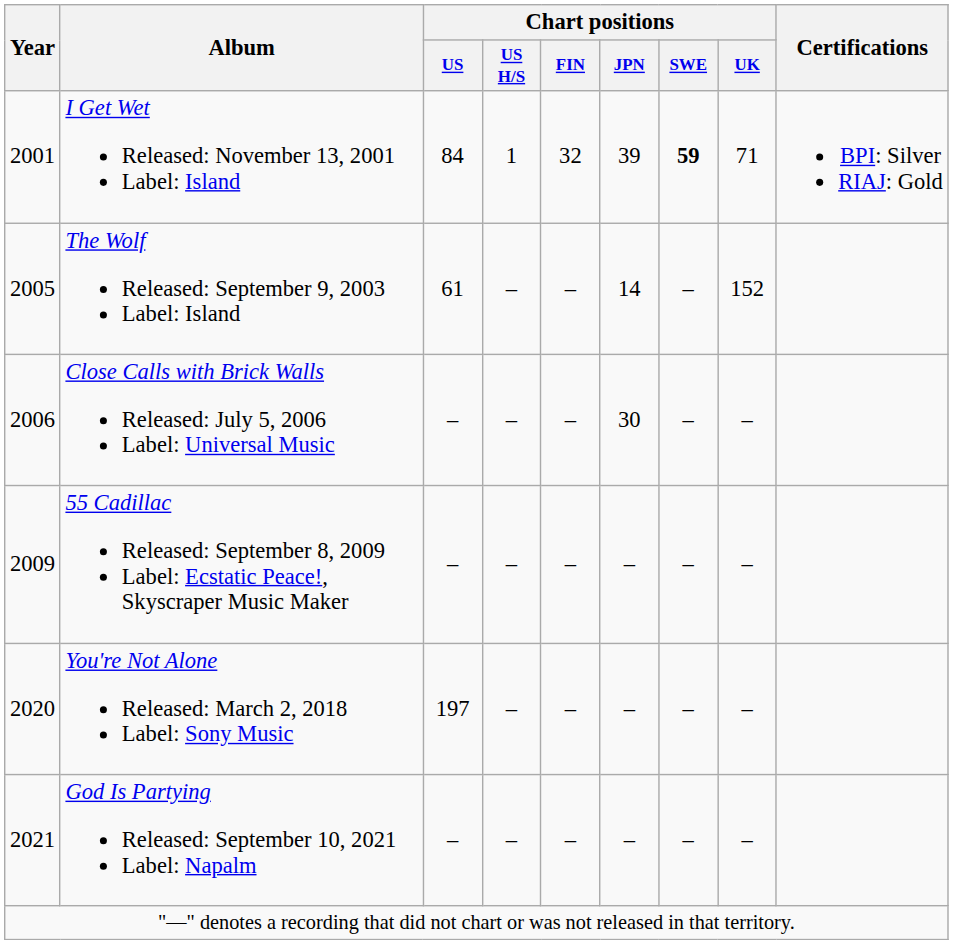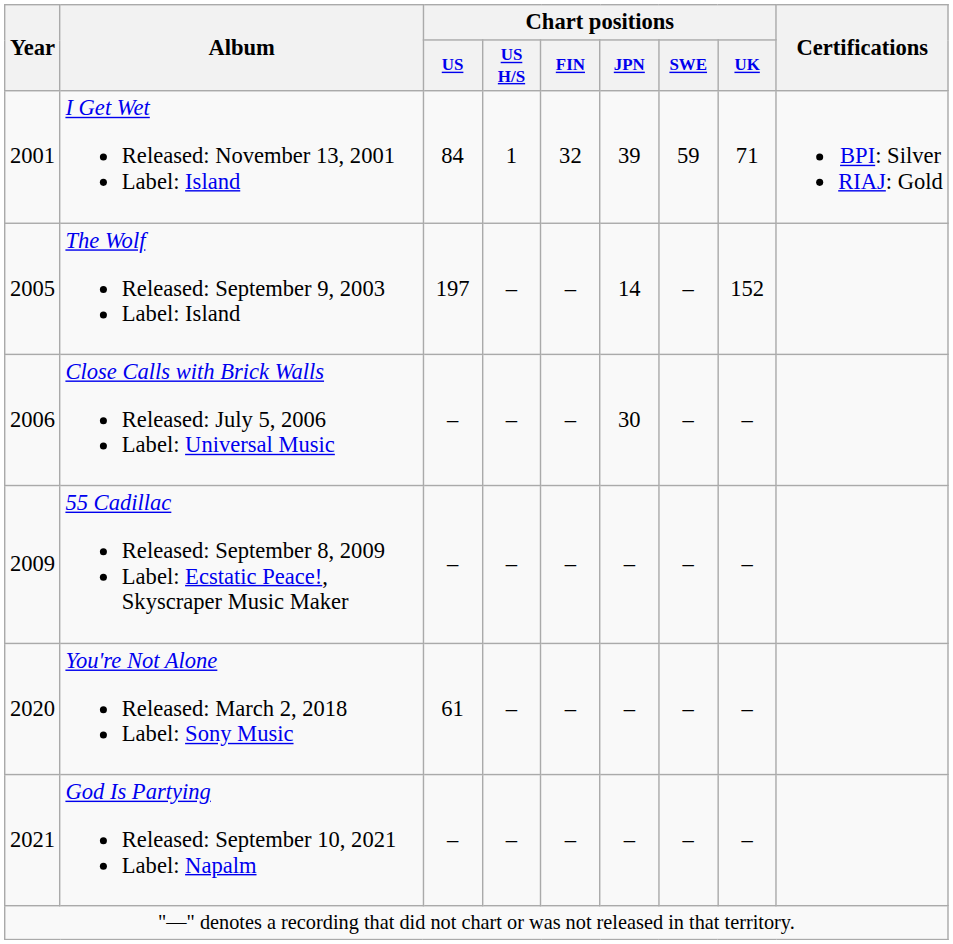I Get Wet Released: November 13, 2001 Label: Island | Chart positions / SWE: bold -> normal
The Wolf Released: September 9, 2003 Label: Island | Chart positions / US: 61 -> 197
You're Not Alone Released: March 2, 2018 Label: Sony Music | Chart positions / US: 197 -> 61
